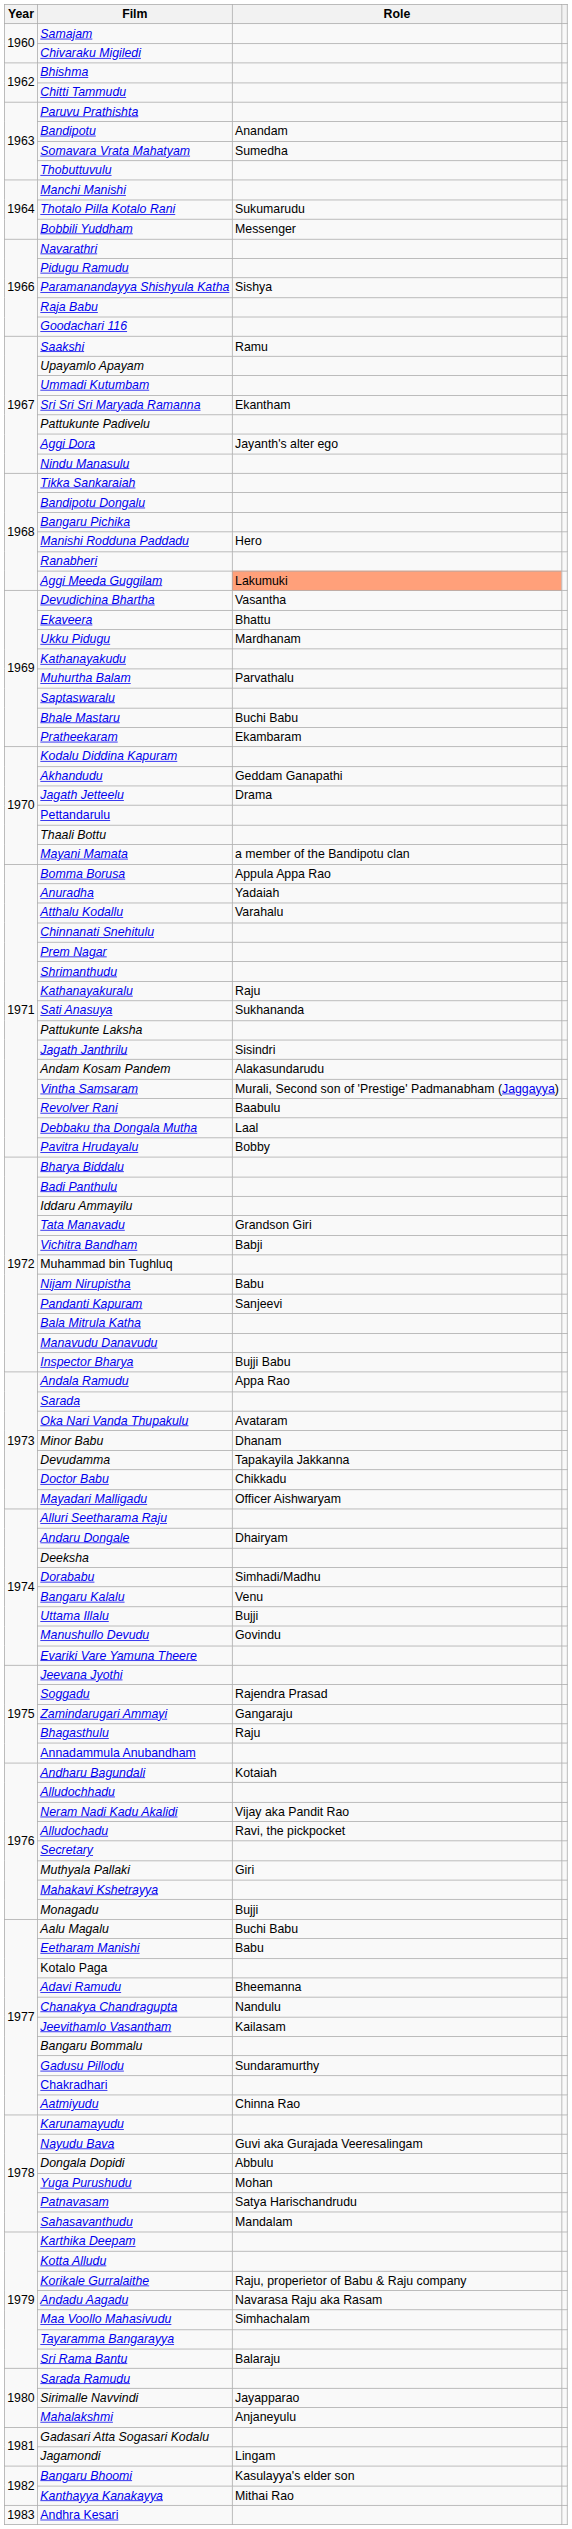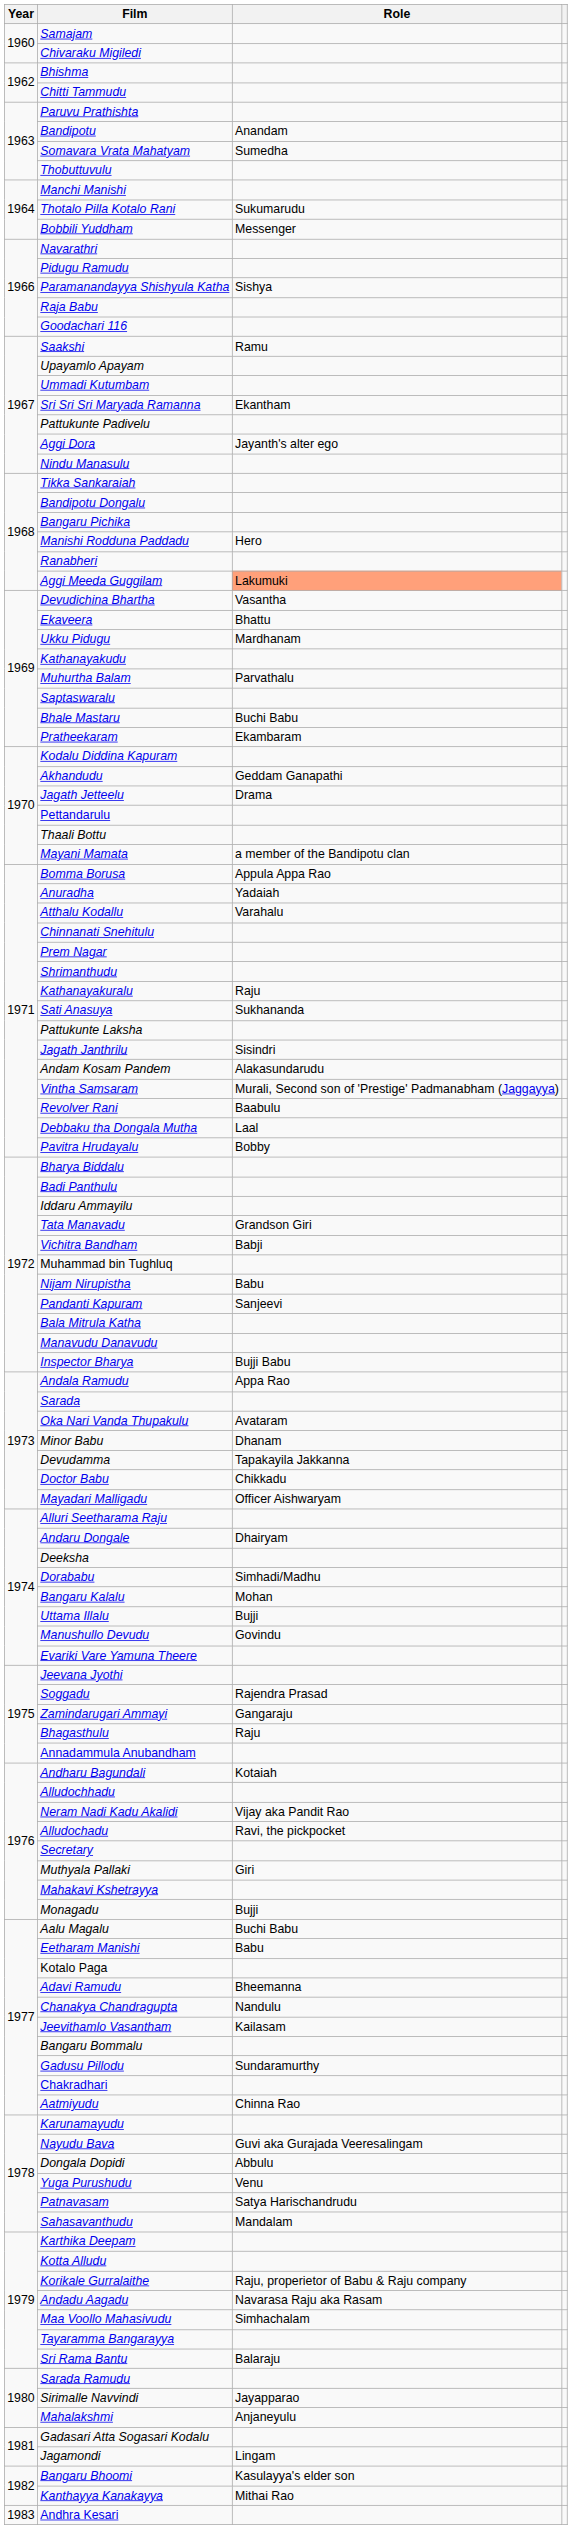Bangaru Kalalu | Role: Venu -> Mohan
Yuga Purushudu | Role: Mohan -> Venu
